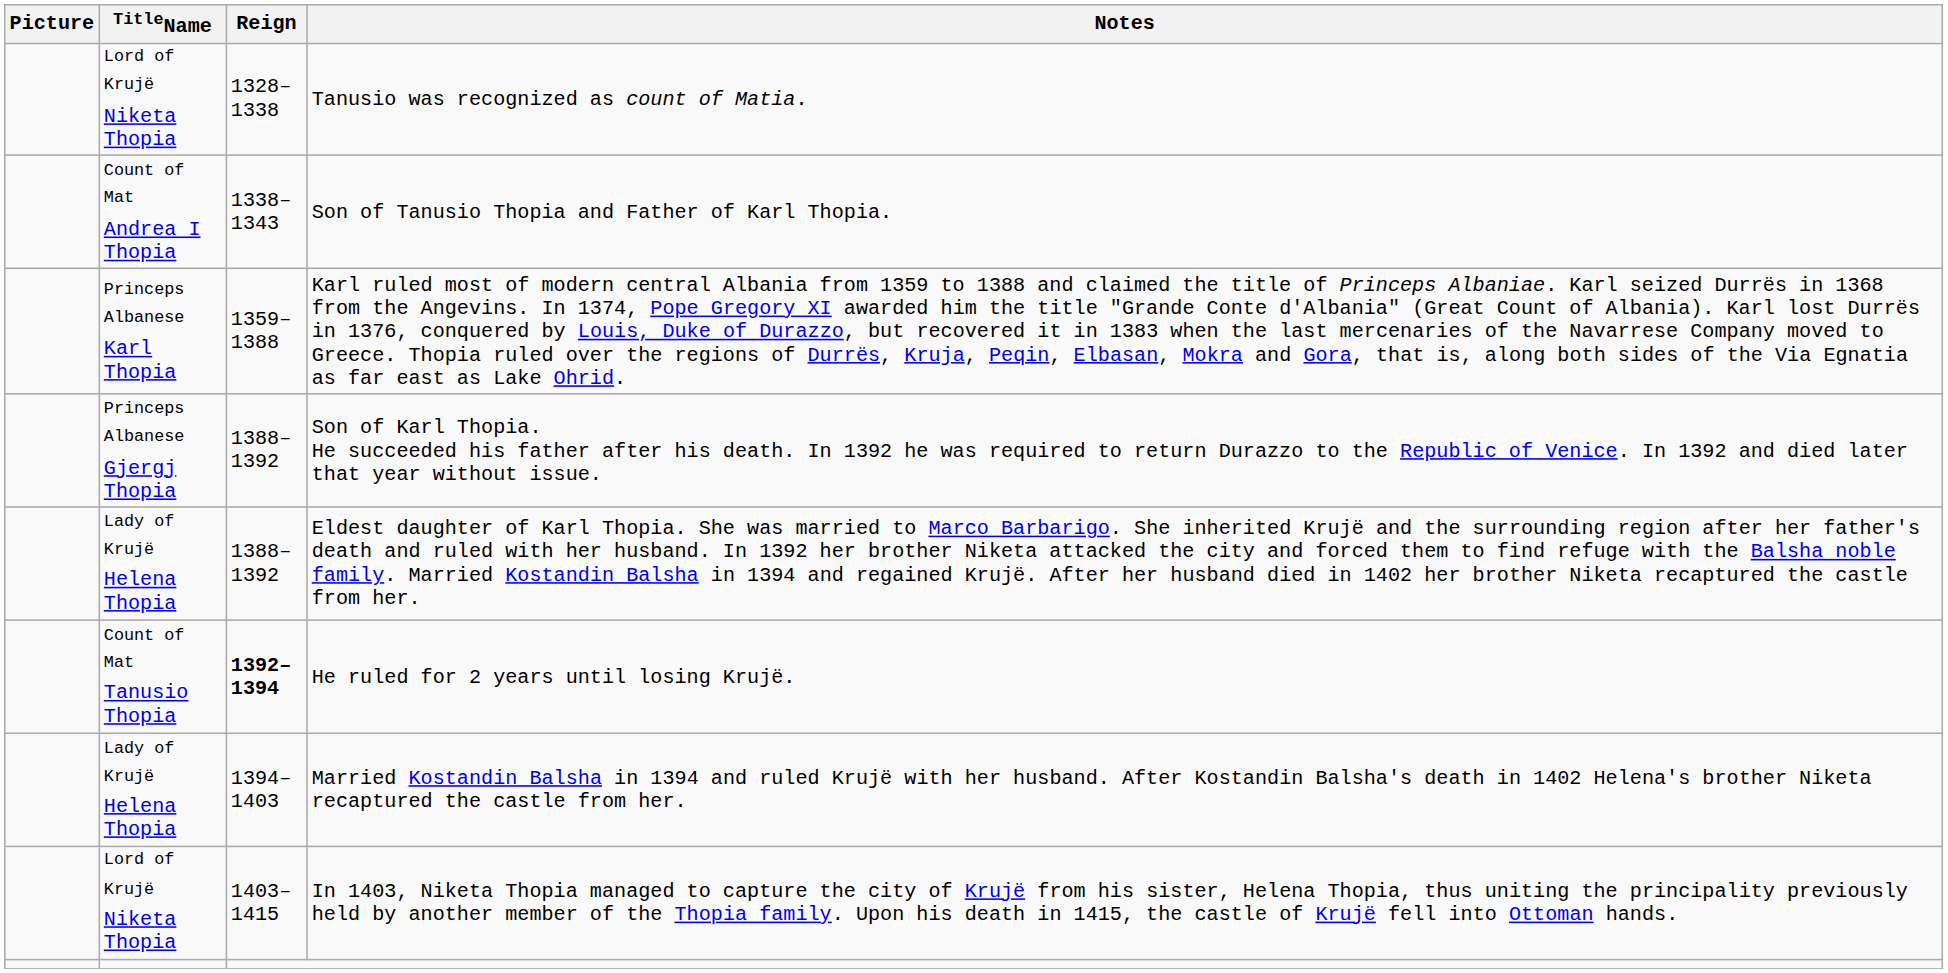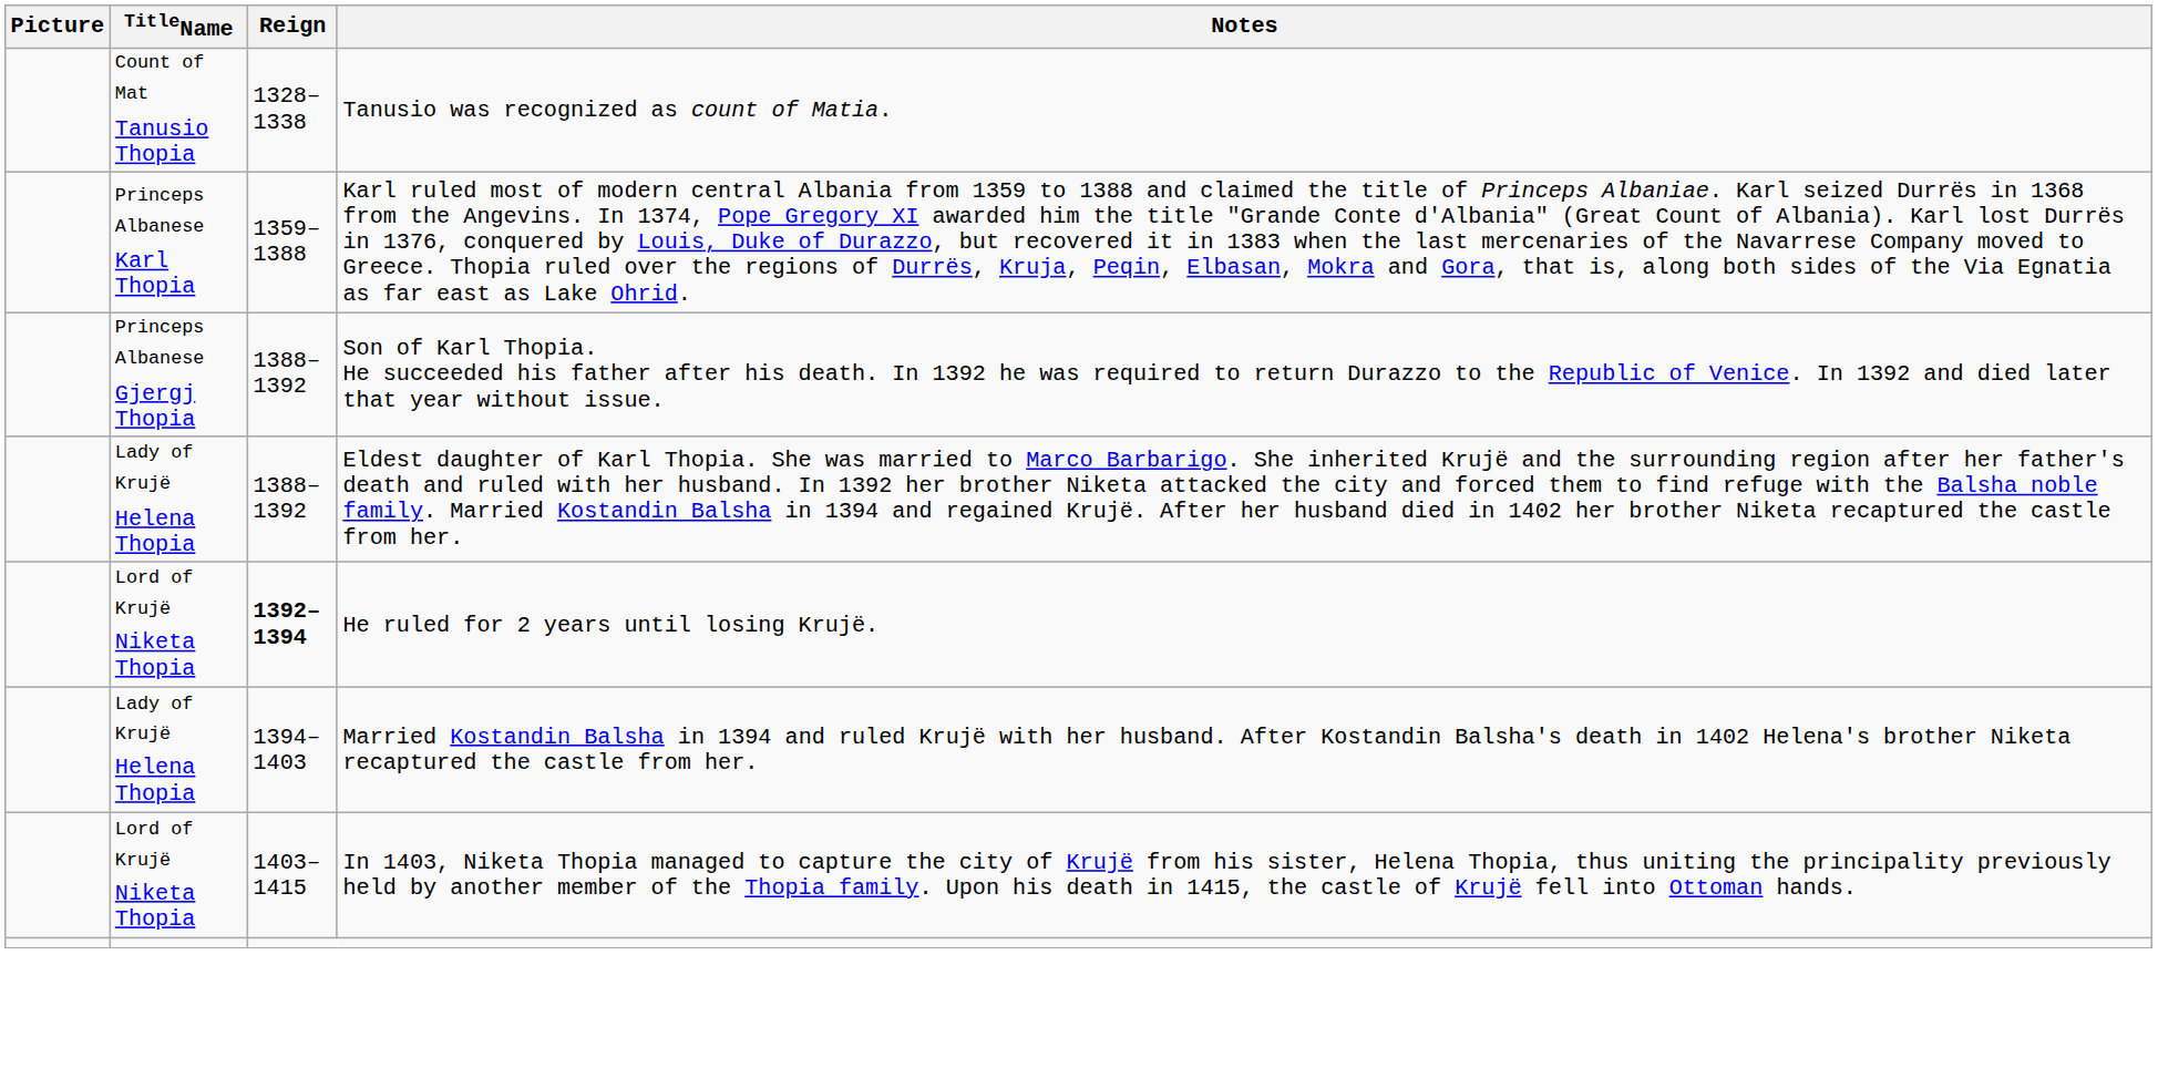Tanusio was recognized as count of Matia. | TitleName: Lord of Krujë Niketa Thopia -> Count of Mat Tanusio Thopia
- row: Count of Mat Andrea I Thopia | 1338–1343 | Son of Tanusio Thopia and Father of Karl Thopia.
He ruled for 2 years until losing Krujë. | TitleName: Count of Mat Tanusio Thopia -> Lord of Krujë Niketa Thopia
